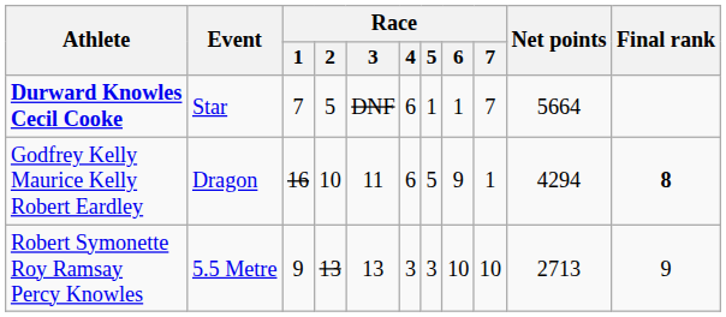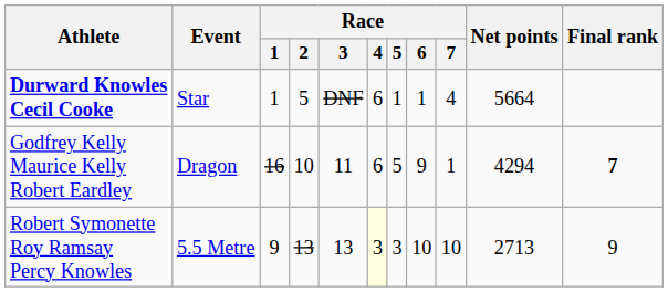Durward Knowles Cecil Cooke | Race / 1: 7 -> 1
Durward Knowles Cecil Cooke | Race / 7: 7 -> 4
Godfrey Kelly Maurice Kelly Robert Eardley | Final rank: 8 -> 7
Robert Symonette Roy Ramsay Percy Knowles | Race / 4: no background -> lightyellow background
